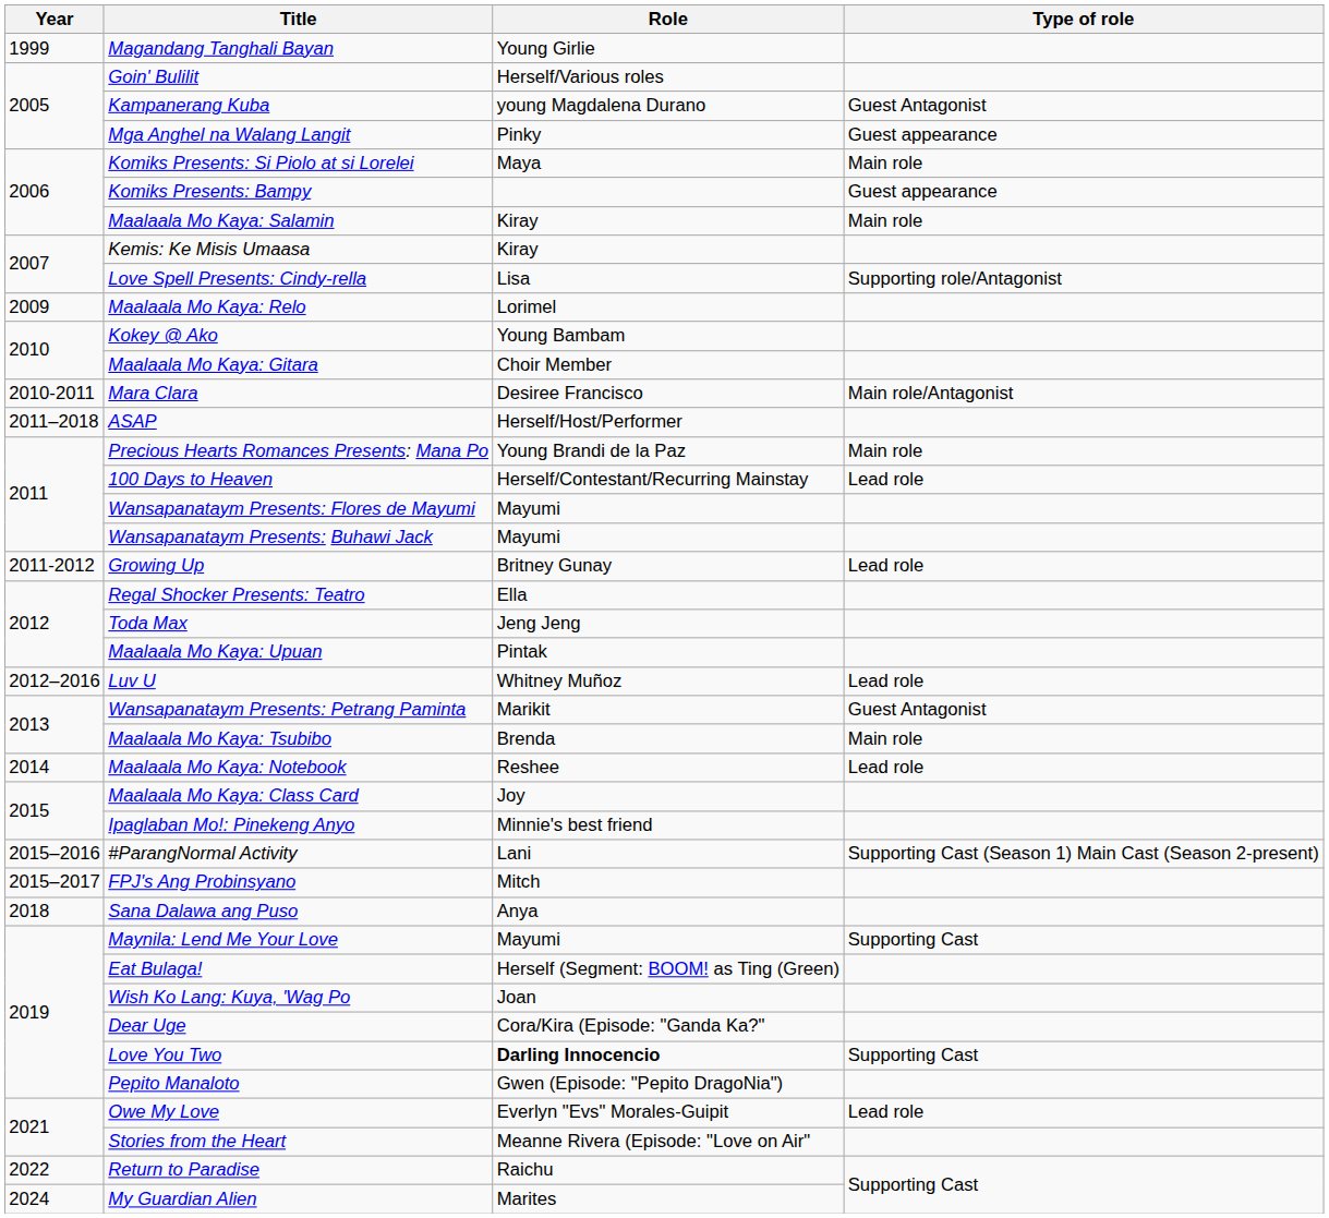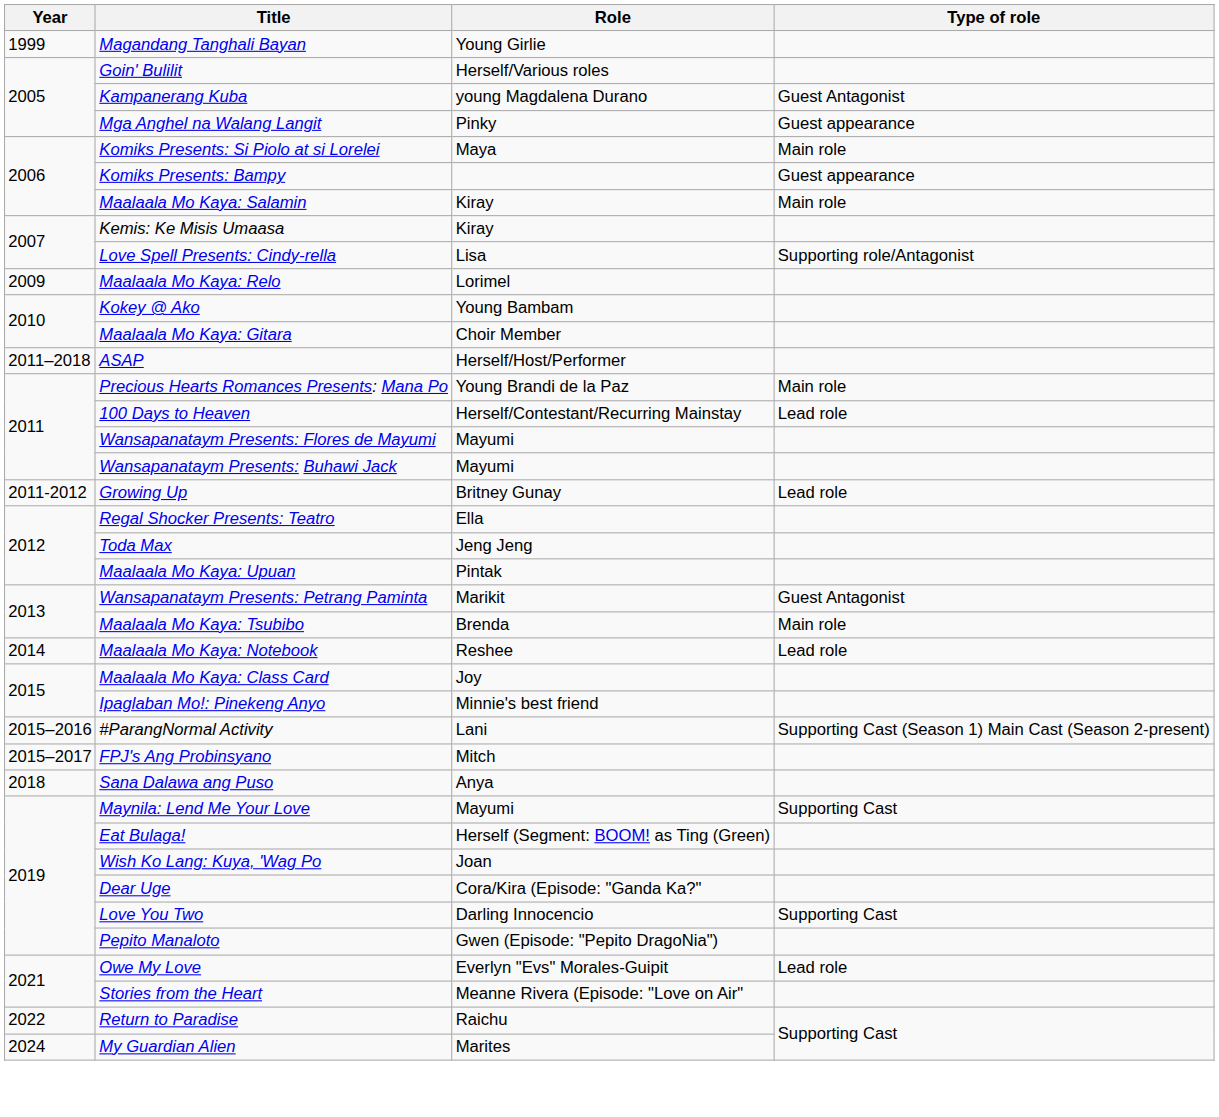- row: 2010-2011 | Mara Clara | Desiree Francisco | Main role/Antagonist
- row: 2012–2016 | Luv U | Whitney Muñoz | Lead role
Love You Two | Role: bold -> normal
